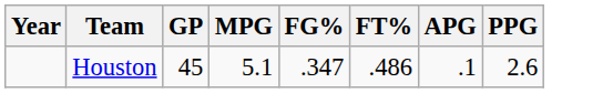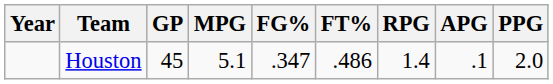+ column: RPG | 1.4
Houston | PPG: 2.6 -> 2.0
